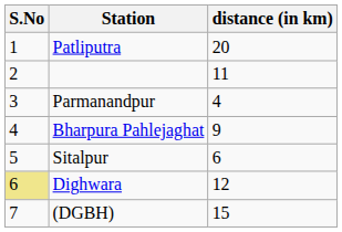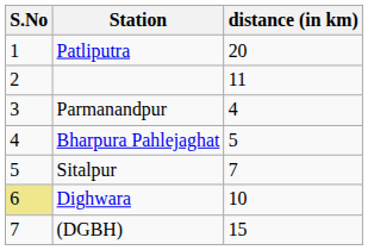Bharpura Pahlejaghat | distance (in km): 9 -> 5
Sitalpur | distance (in km): 6 -> 7
Dighwara | distance (in km): 12 -> 10
